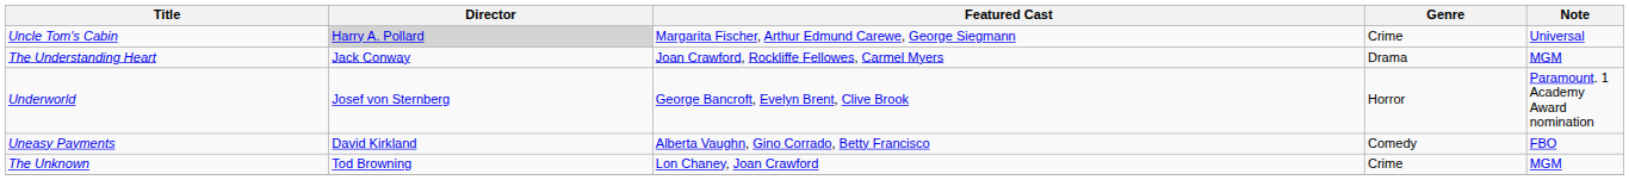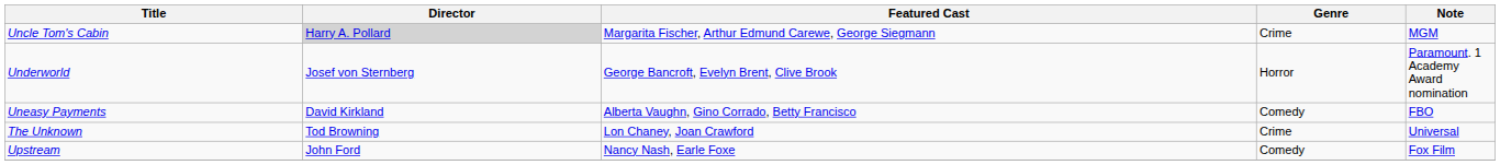Uncle Tom's Cabin | Note: Universal -> MGM
- row: The Understanding Heart | Jack Conway | Joan Crawford, Rockliffe Fellowes, Carmel Myers | Drama | MGM
The Unknown | Note: MGM -> Universal
+ row: Upstream | John Ford | Nancy Nash, Earle Foxe | Comedy | Fox Film
